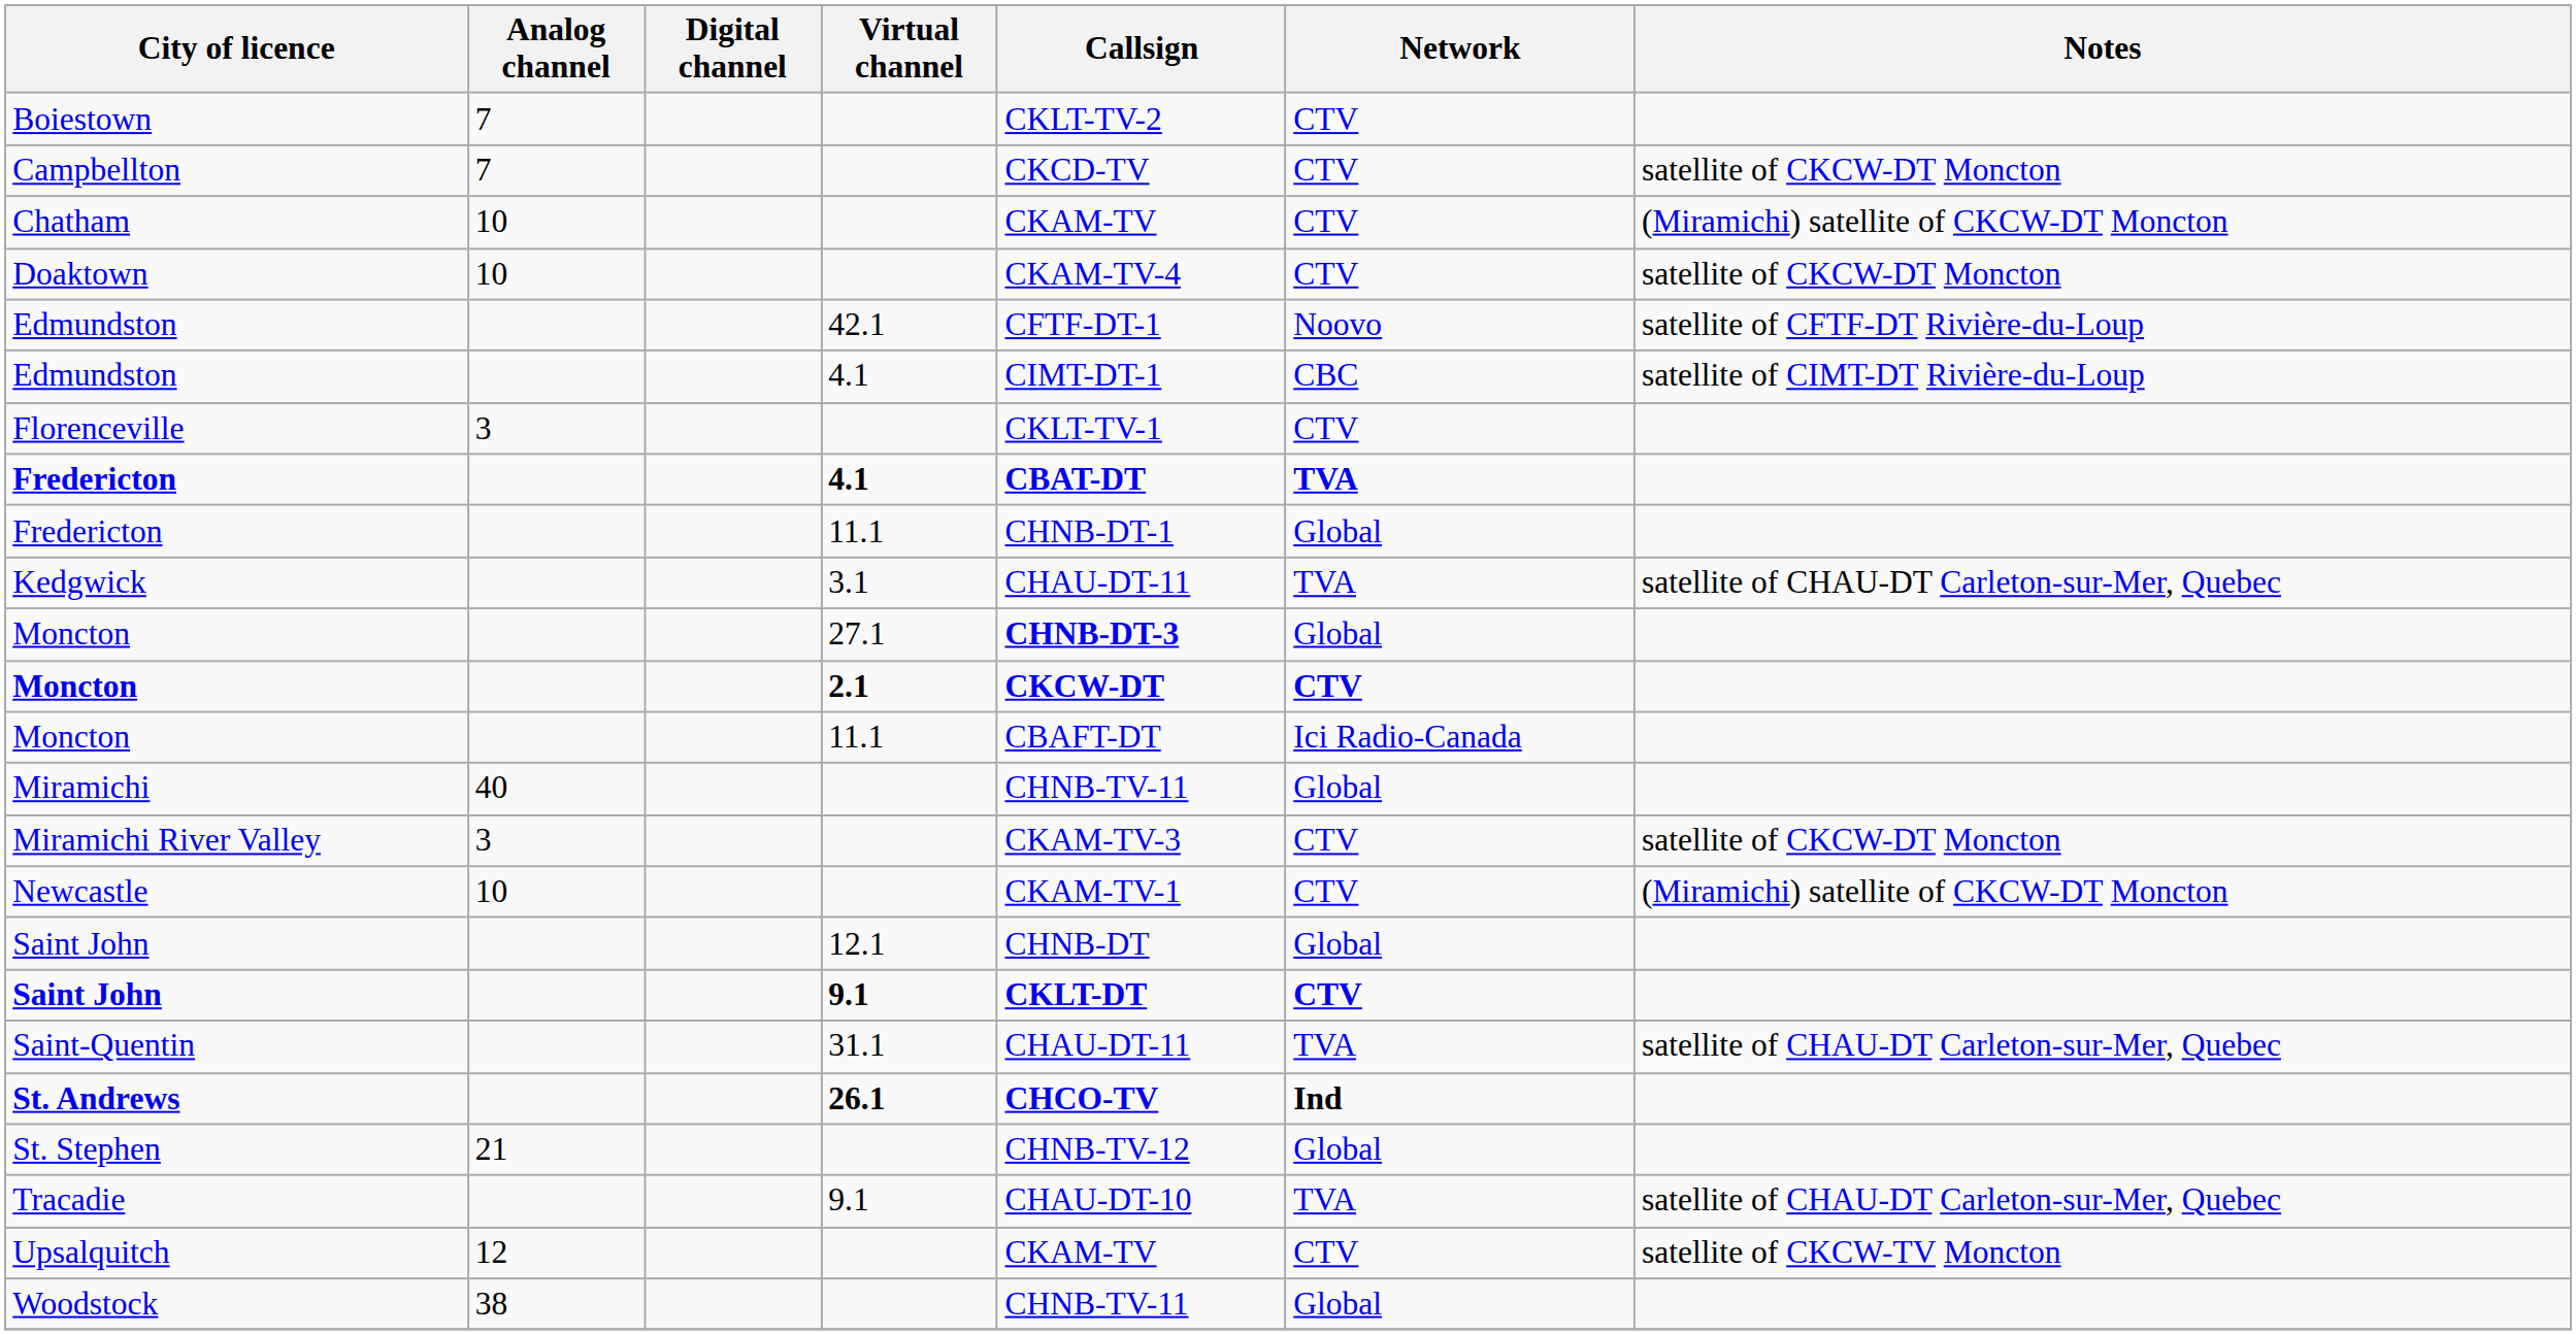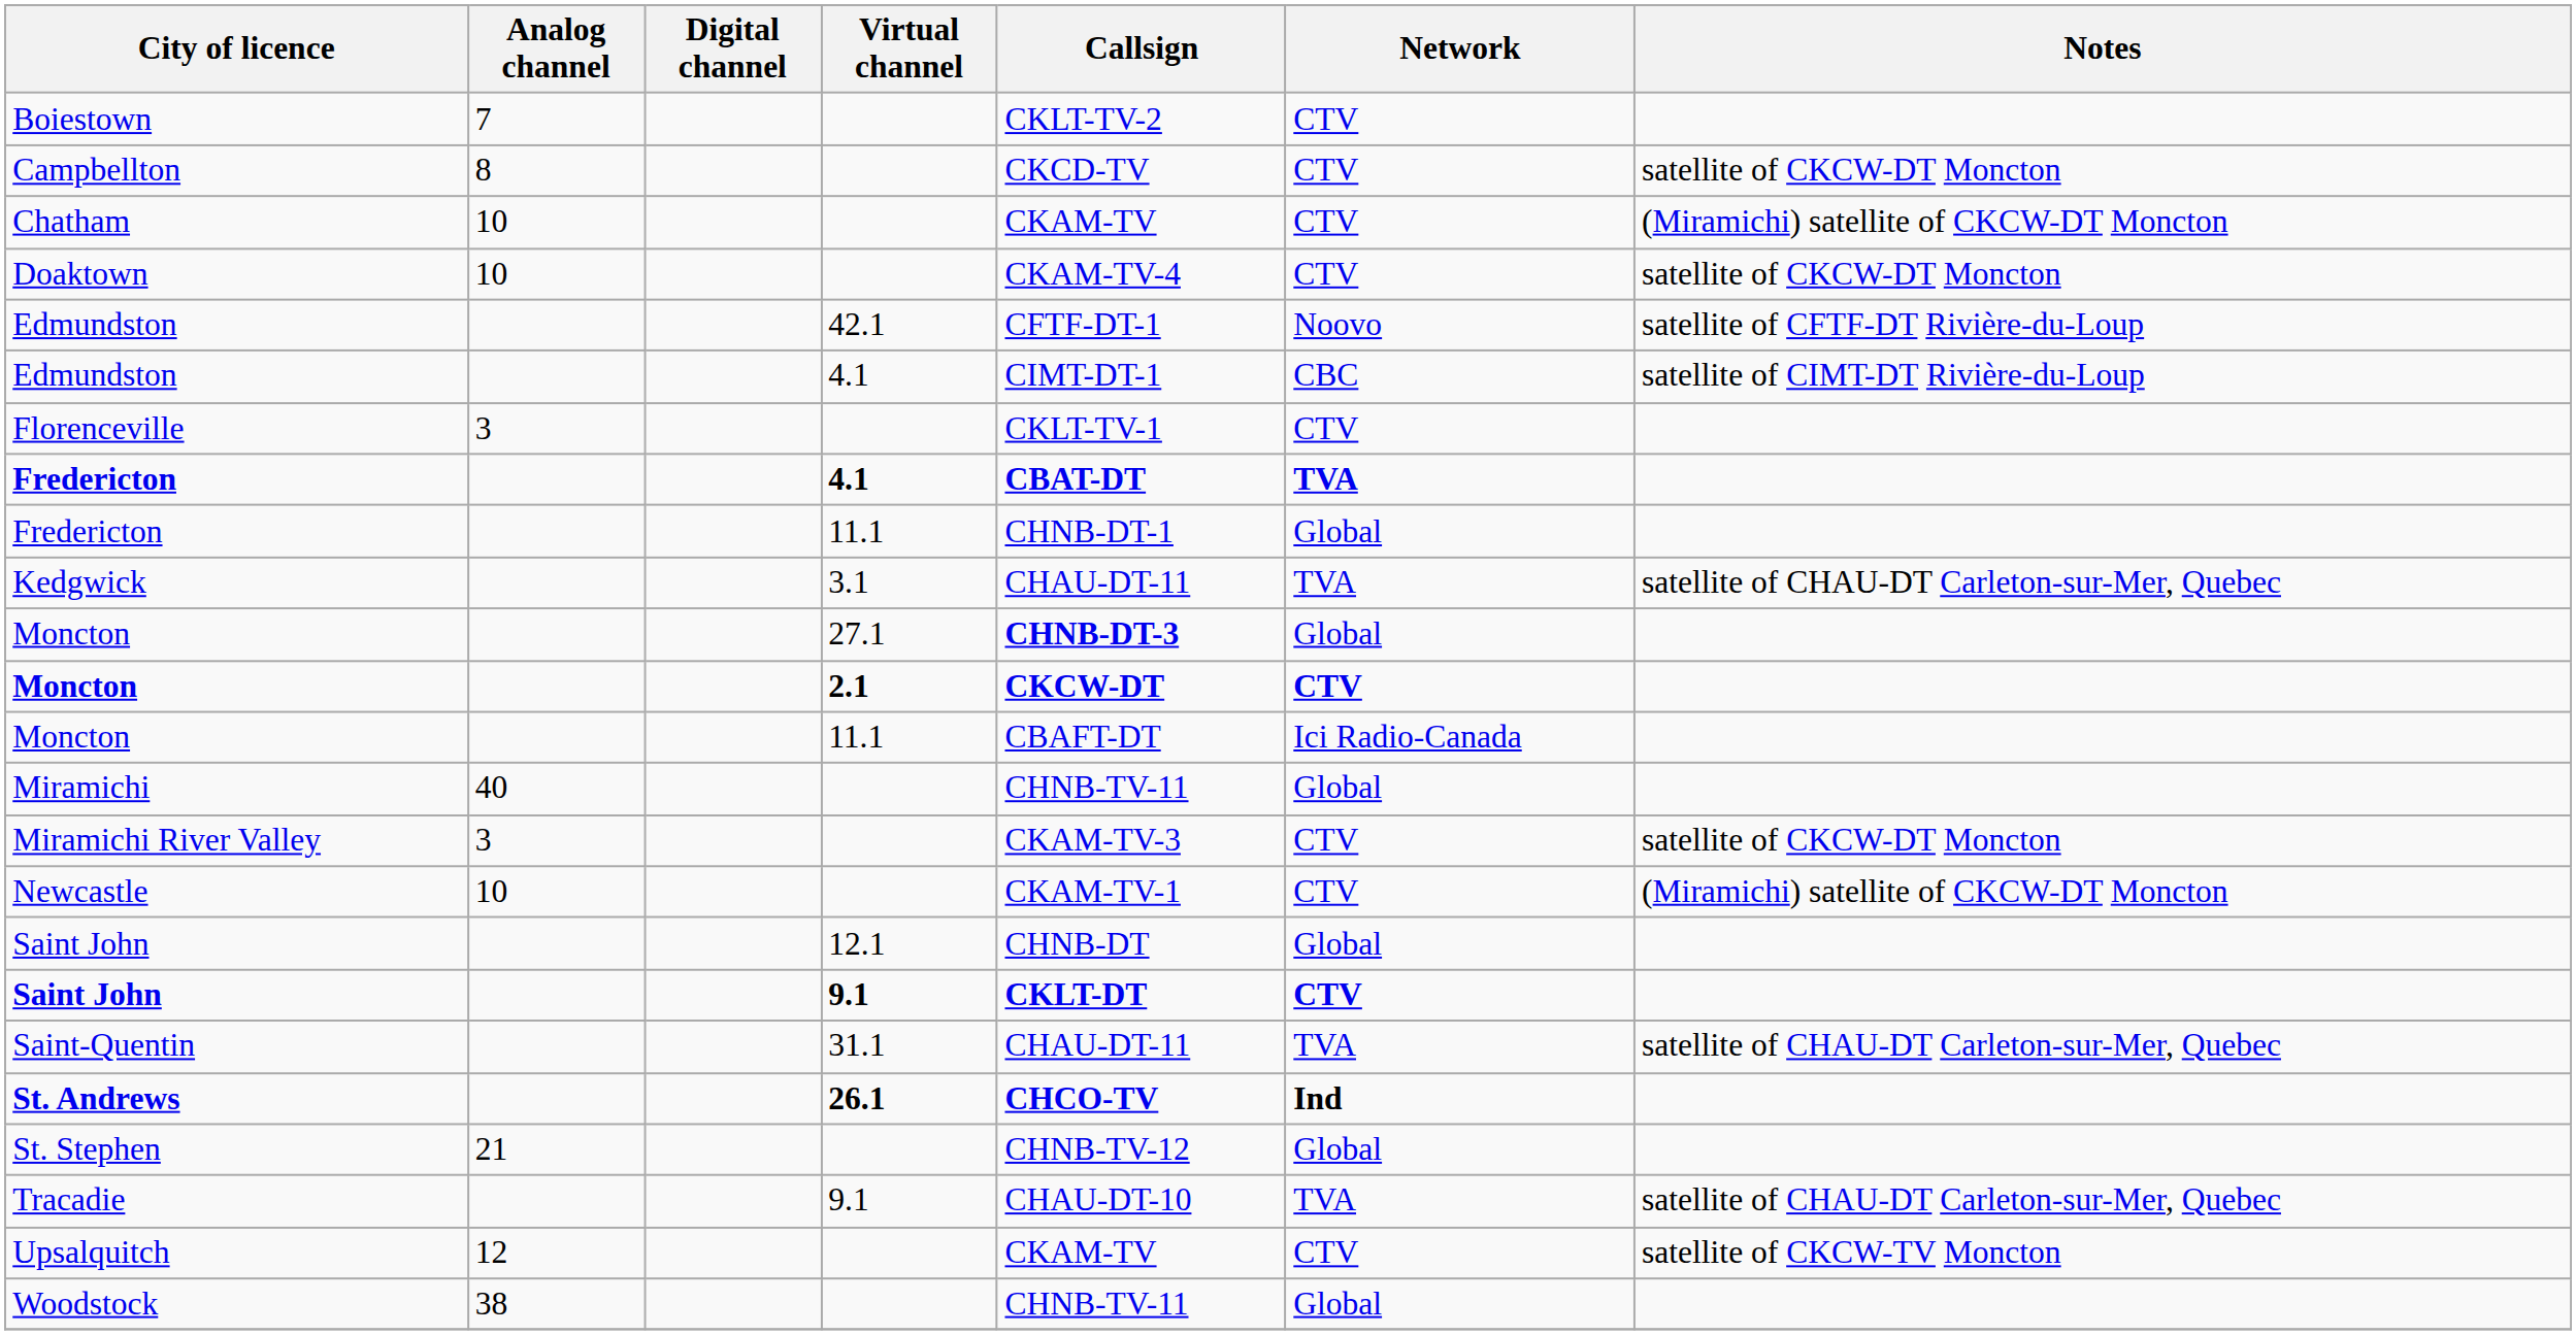Campbellton | Analog channel: 7 -> 8
